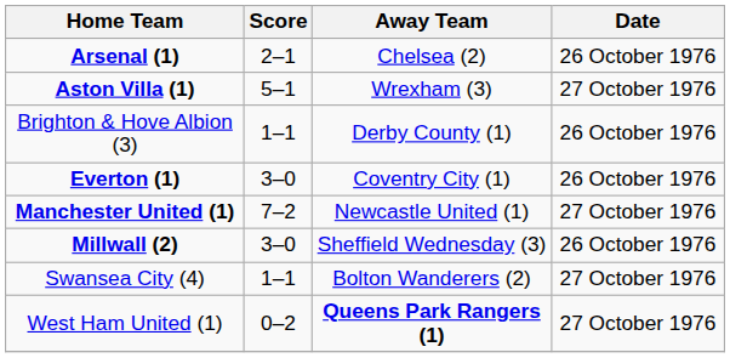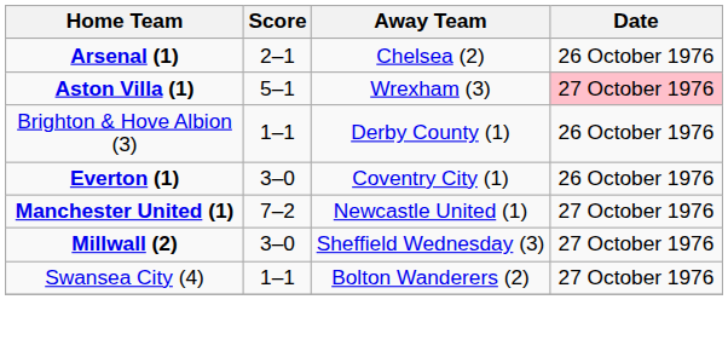Aston Villa (1) | Date: no background -> pink background
Millwall (2) | Date: 26 October 1976 -> 27 October 1976
- row: West Ham United (1) | 0–2 | Queens Park Rangers (1) | 27 October 1976
